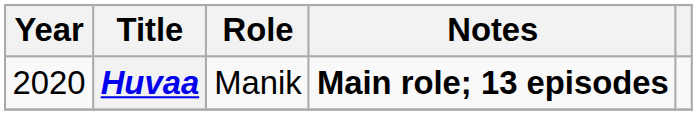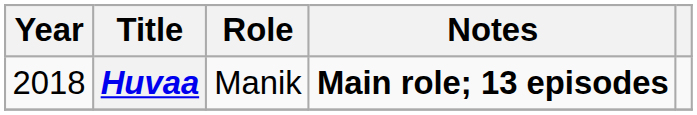Huvaa | Year: 2020 -> 2018
